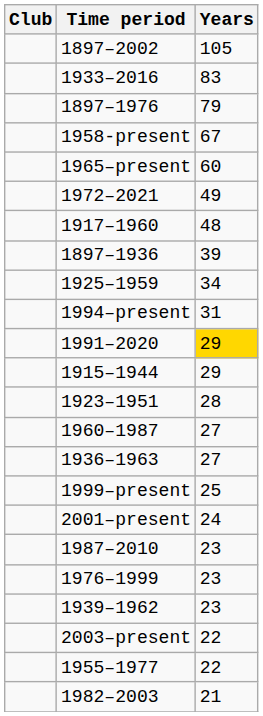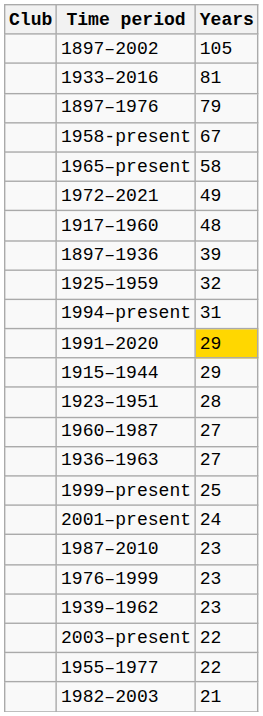1933–2016 | Years: 83 -> 81
1965–present | Years: 60 -> 58
1925–1959 | Years: 34 -> 32
